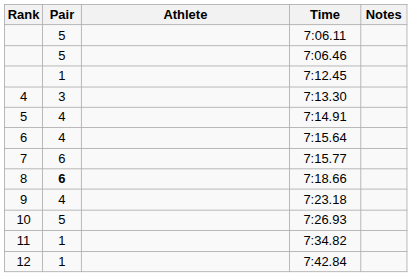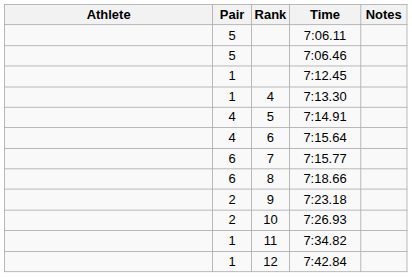columns swapped: Rank <-> Athlete
7:13.30 | Pair: 3 -> 1
7:18.66 | Pair: bold -> normal
7:23.18 | Pair: 4 -> 2
7:26.93 | Pair: 5 -> 2
